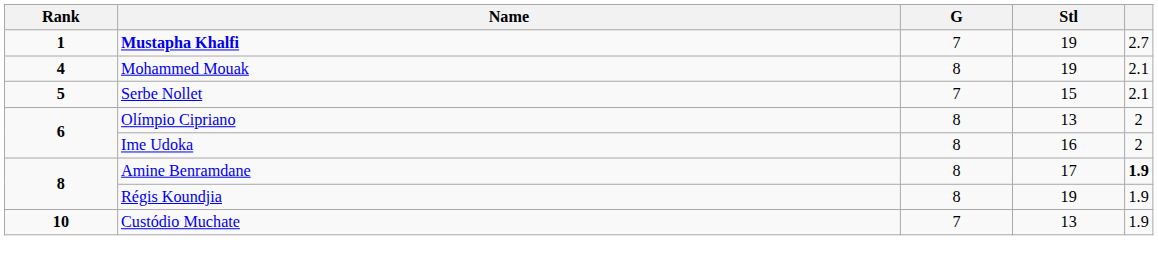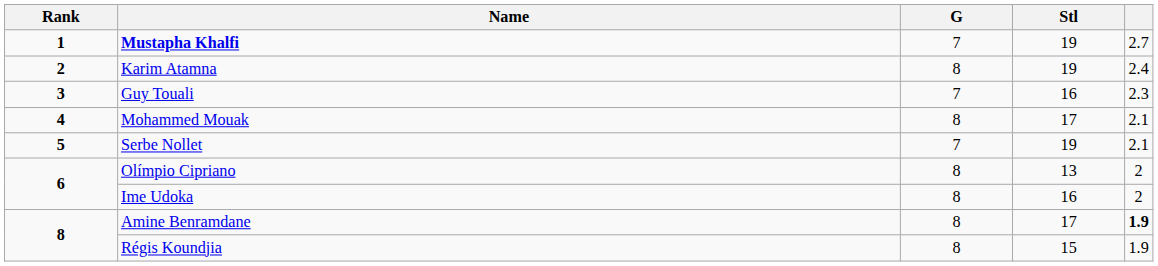+ row: 2 | Karim Atamna | 8 | 19 | 2.4
+ row: 3 | Guy Touali | 7 | 16 | 2.3
Mohammed Mouak | Stl: 19 -> 17
Serbe Nollet | Stl: 15 -> 19
Régis Koundjia | Stl: 19 -> 15
- row: 10 | Custódio Muchate | 7 | 13 | 1.9
